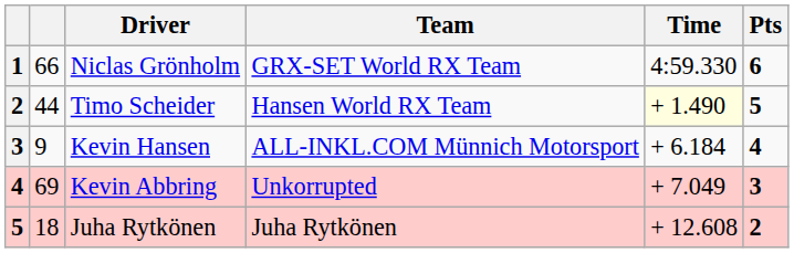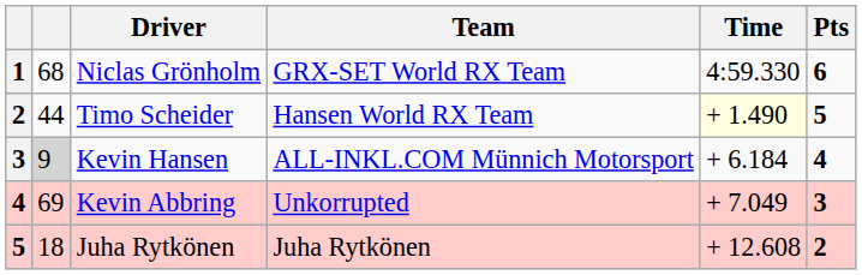Niclas Grönholm | column 2: 66 -> 68
Kevin Hansen | column 2: no background -> lightgrey background
